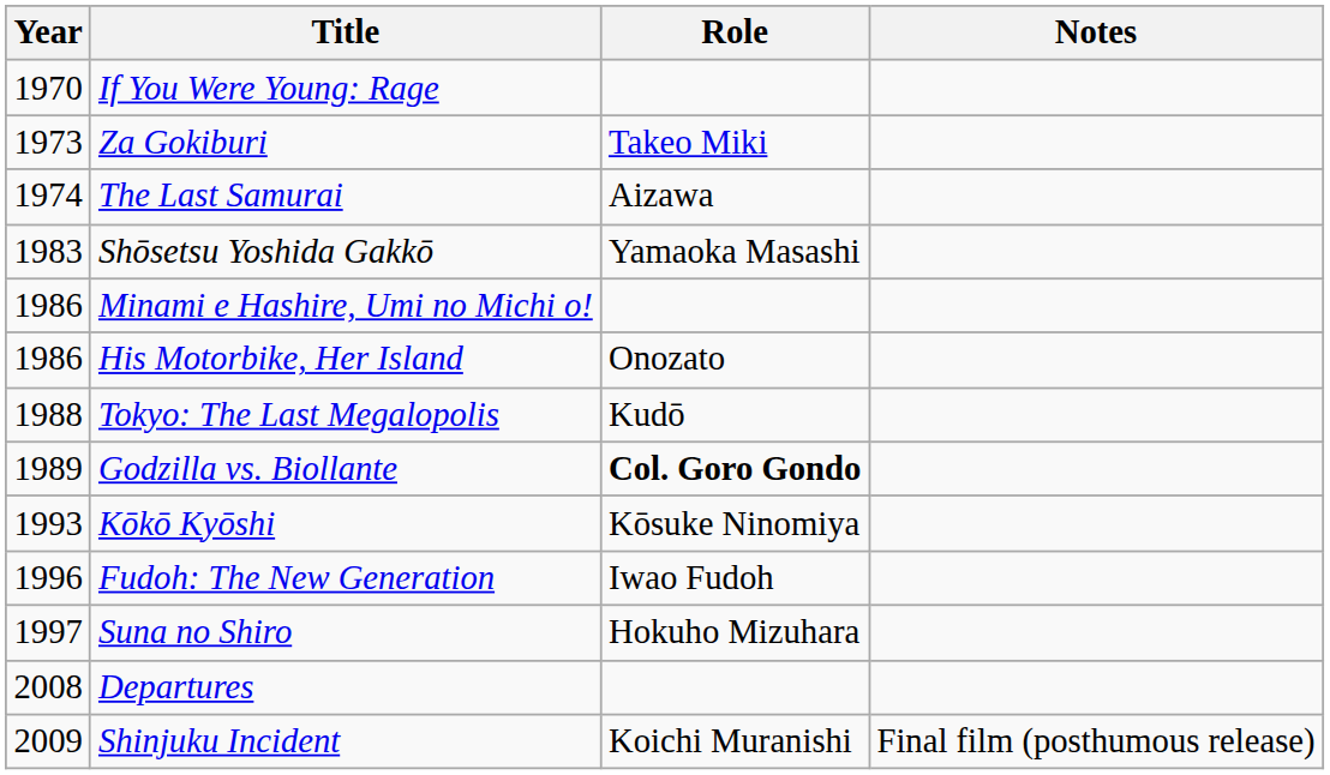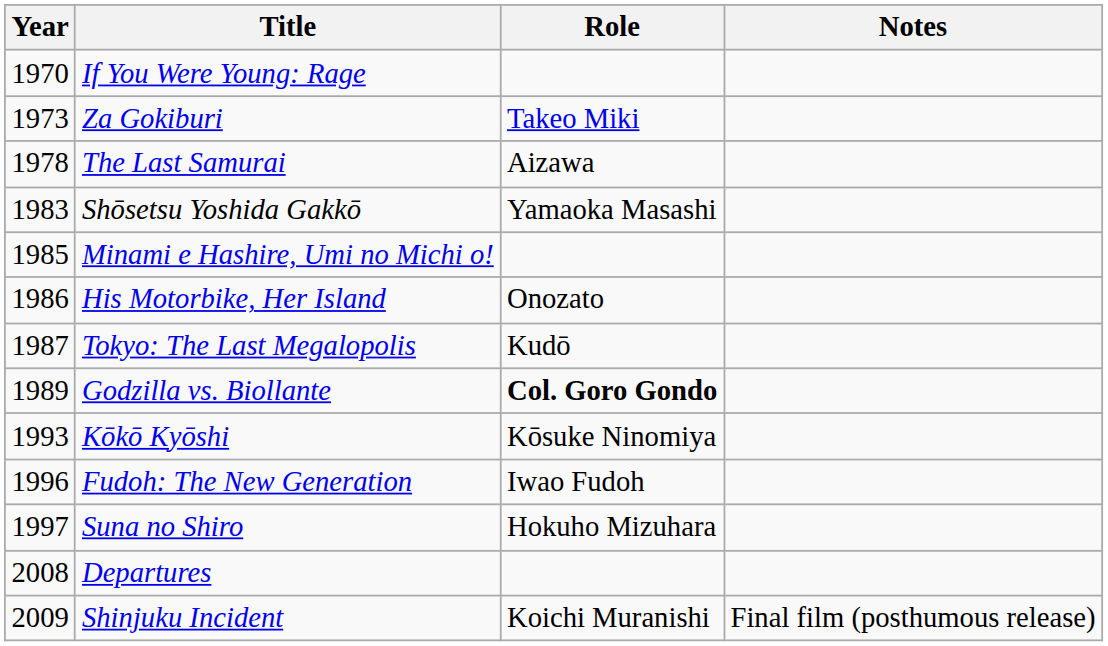The Last Samurai | Year: 1974 -> 1978
Minami e Hashire, Umi no Michi o! | Year: 1986 -> 1985
Tokyo: The Last Megalopolis | Year: 1988 -> 1987
